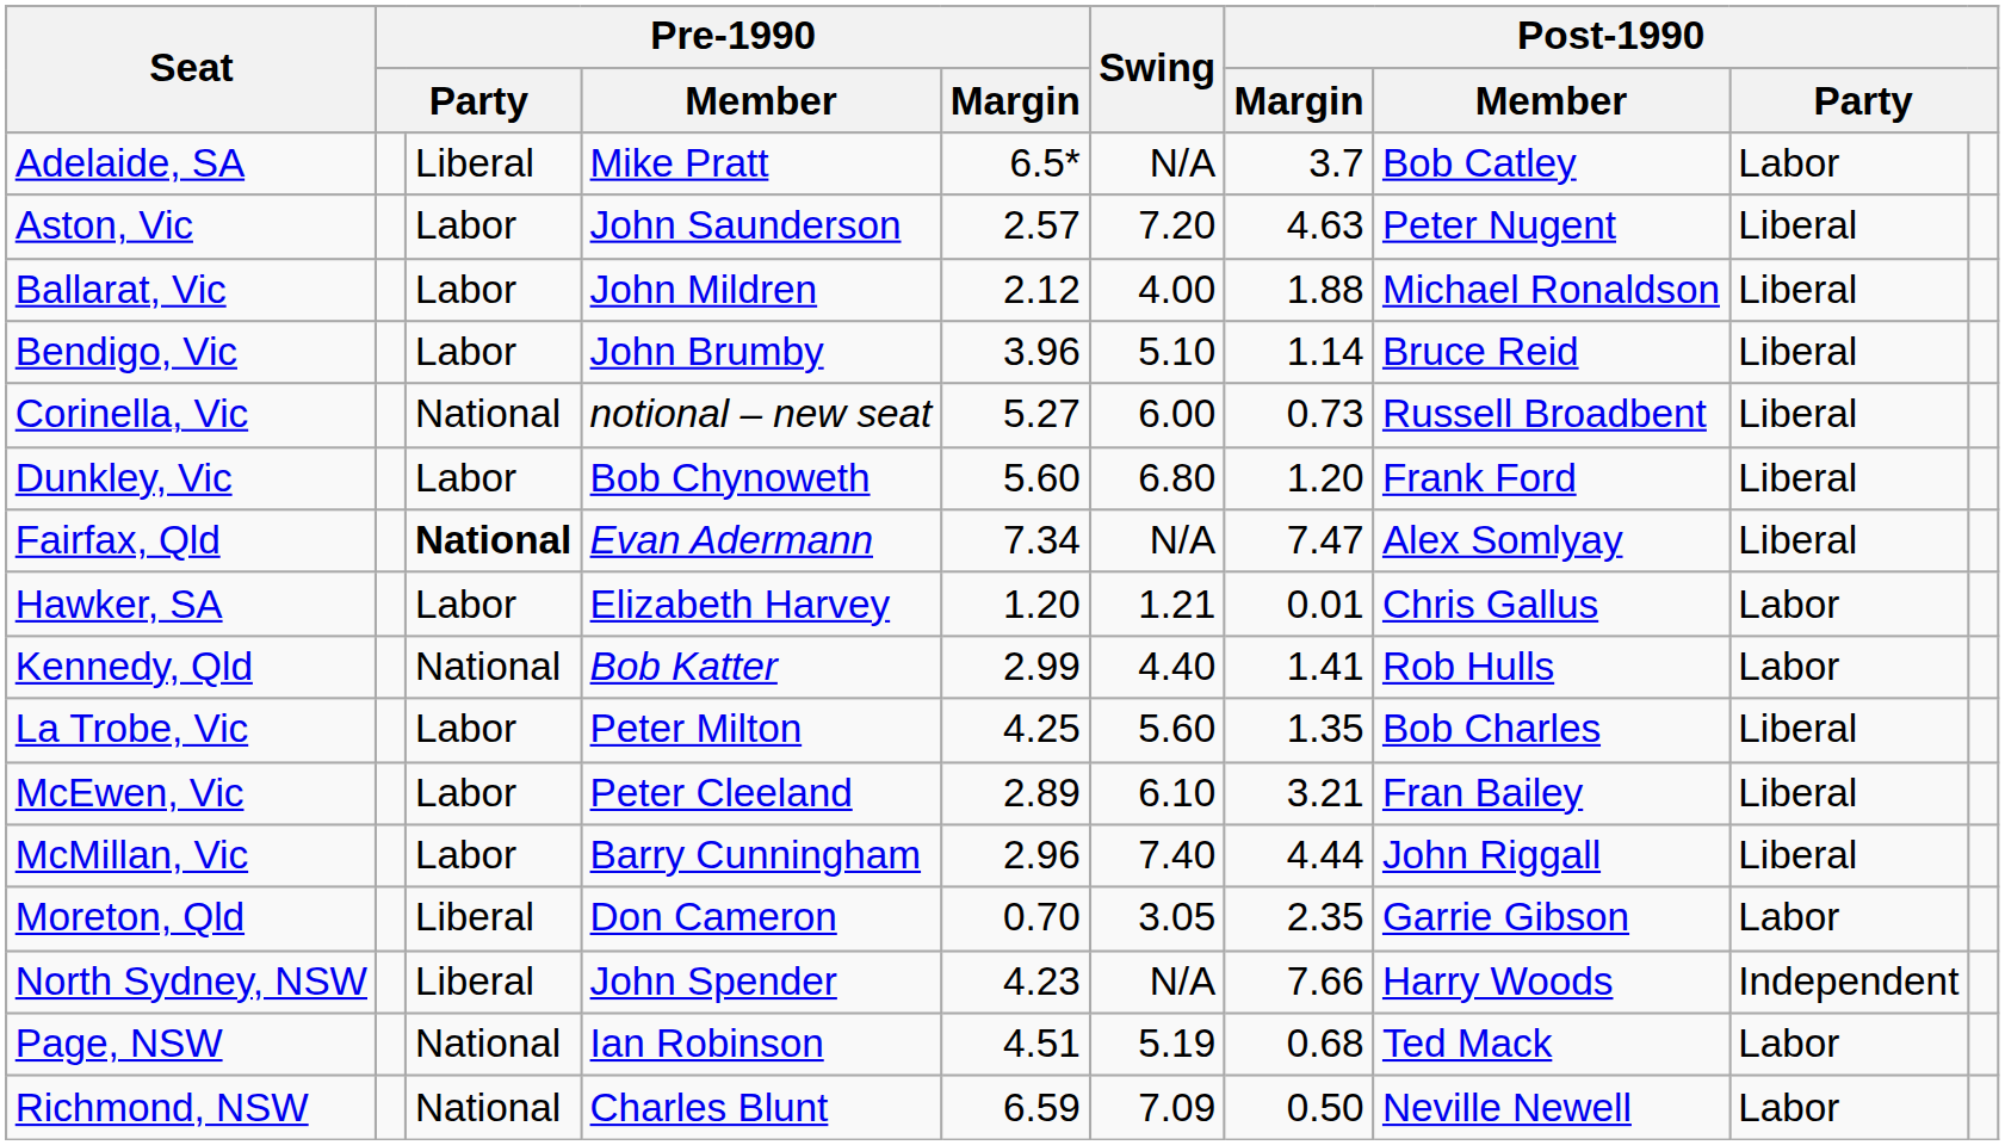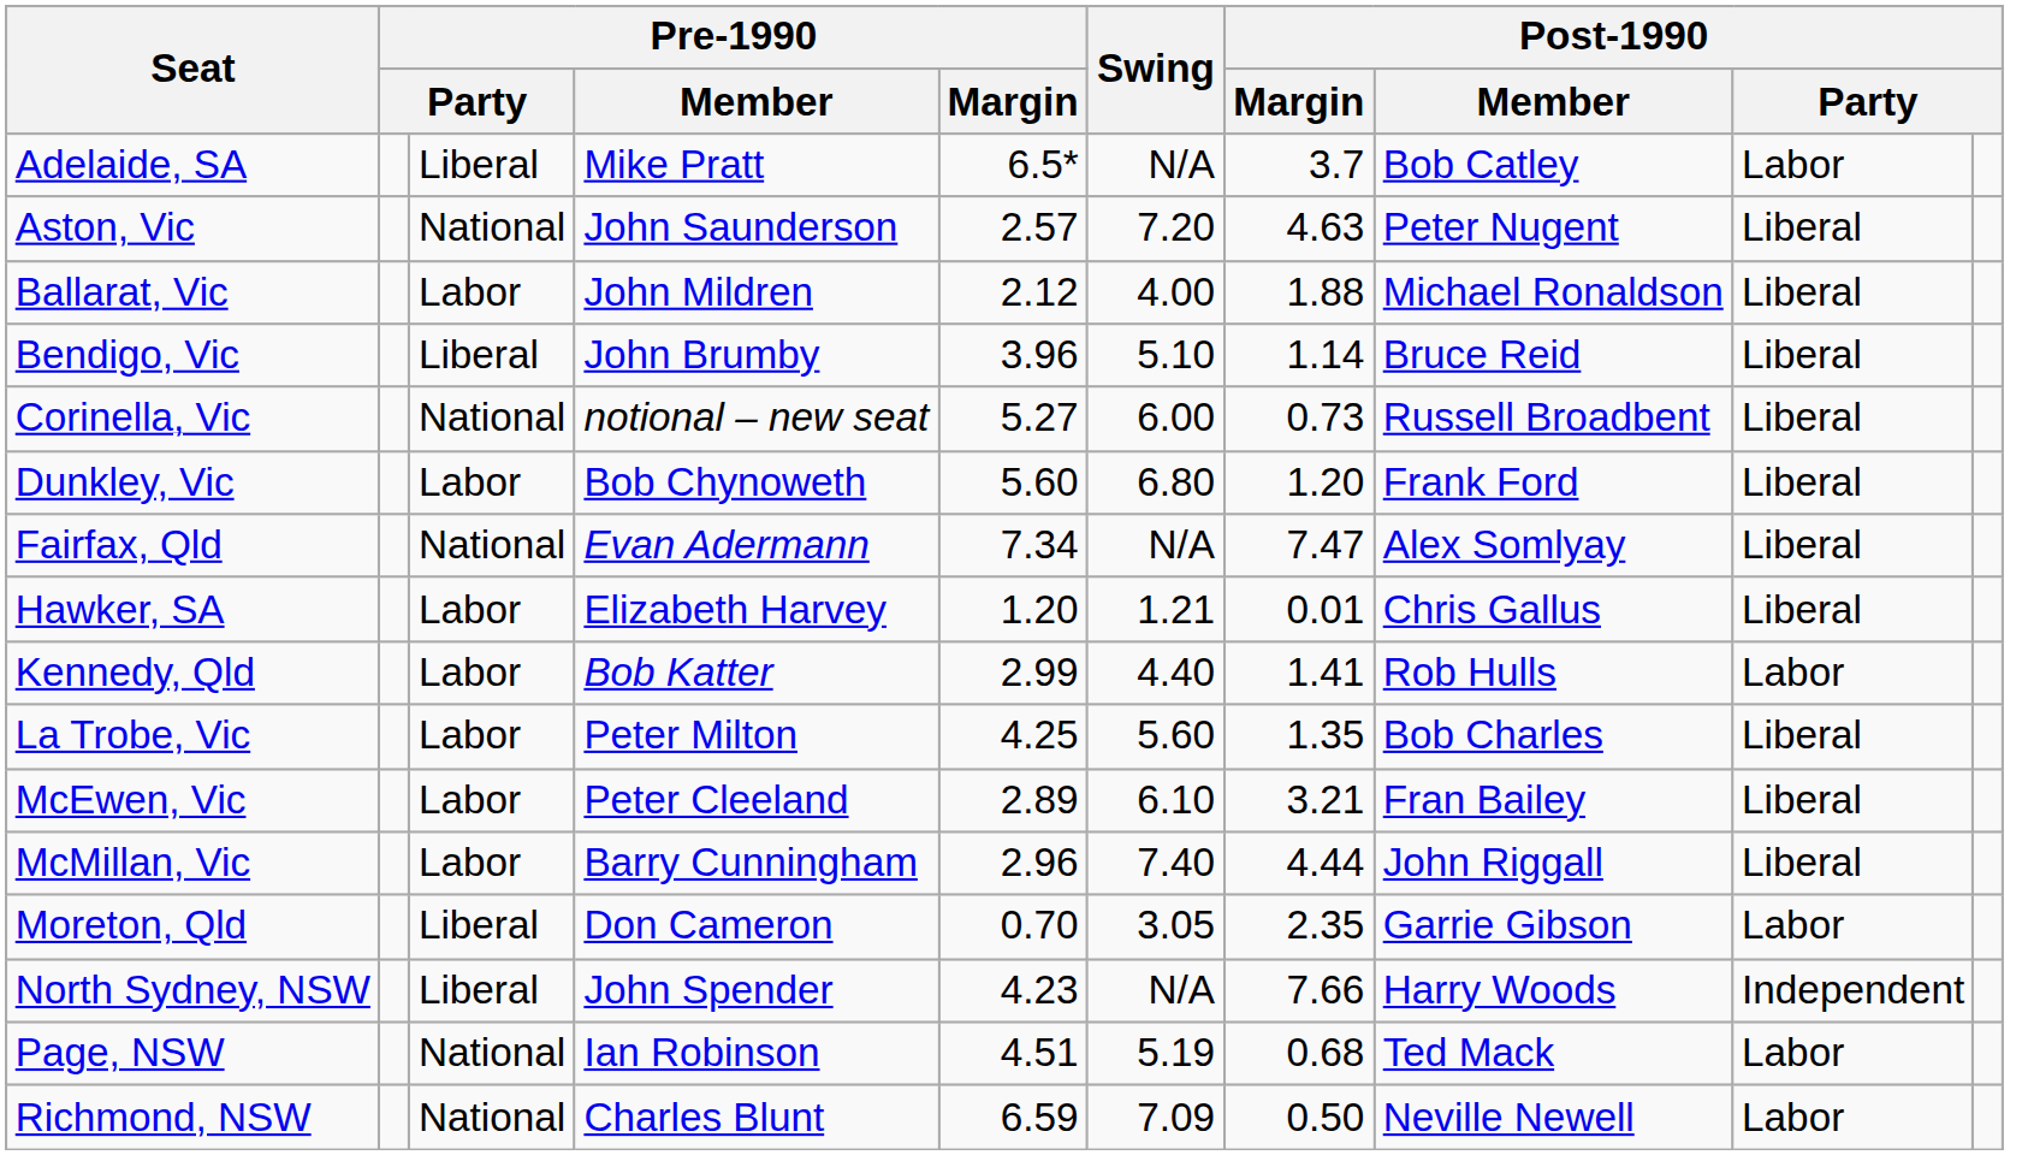Aston, Vic | column 3: Labor -> National
Bendigo, Vic | column 3: Labor -> Liberal
Fairfax, Qld | column 3: bold -> normal
Hawker, SA | column 9: Labor -> Liberal
Kennedy, Qld | column 3: National -> Labor
